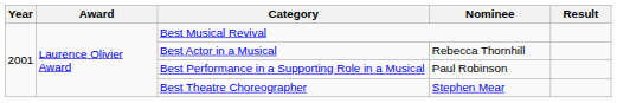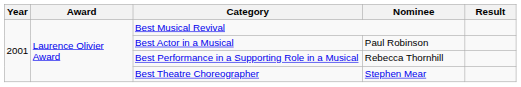Best Actor in a Musical | Nominee: Rebecca Thornhill -> Paul Robinson
Best Performance in a Supporting Role in a Musical | Nominee: Paul Robinson -> Rebecca Thornhill
